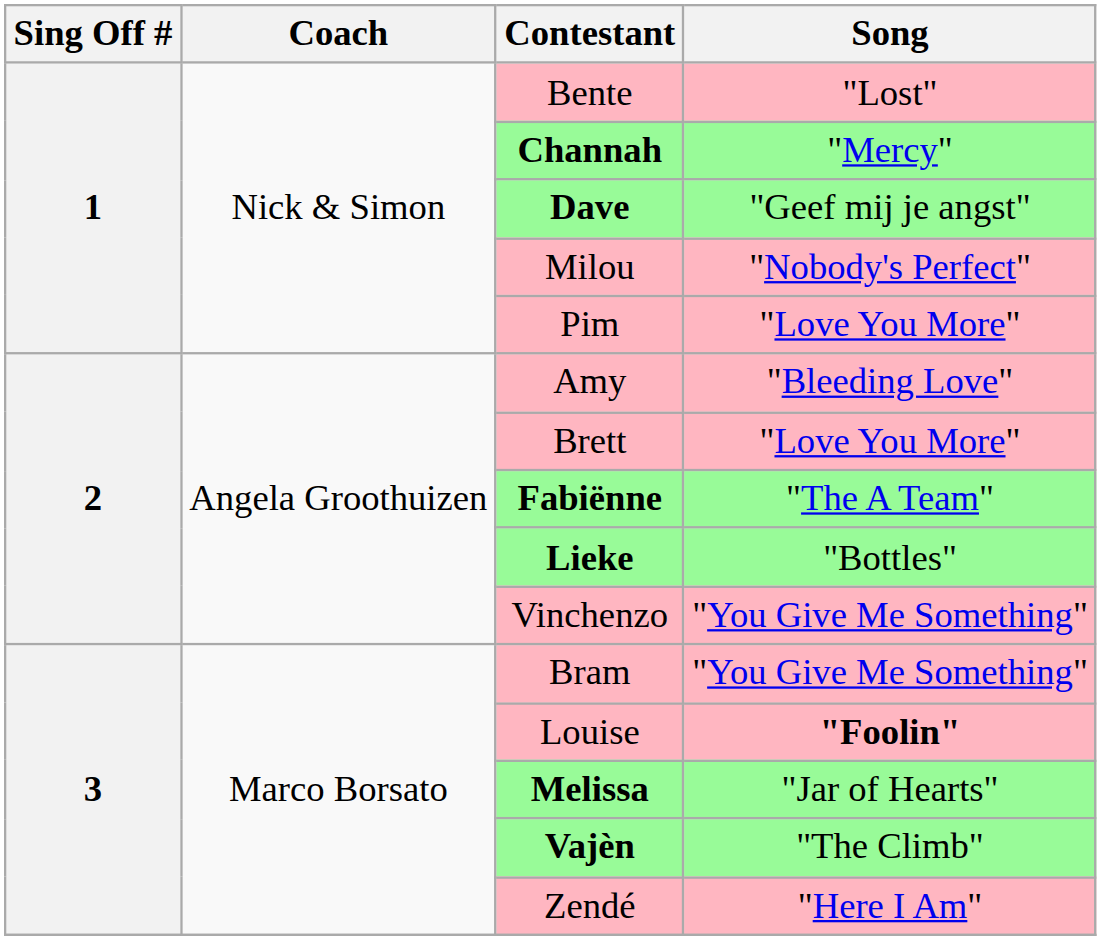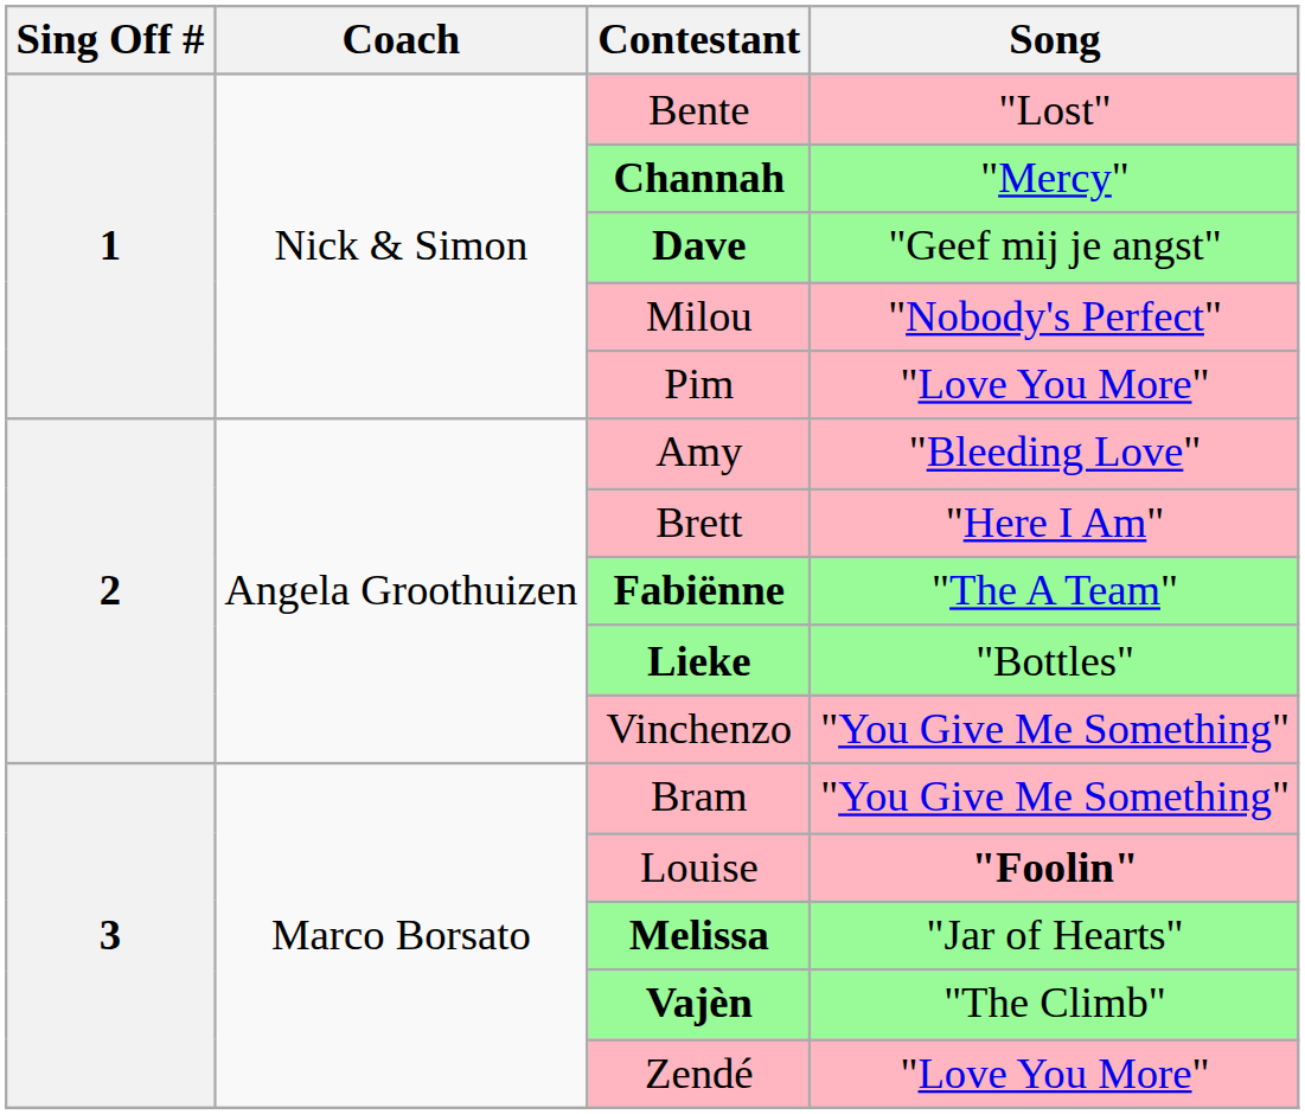Brett | Song: "Love You More" -> "Here I Am"
Zendé | Song: "Here I Am" -> "Love You More"
